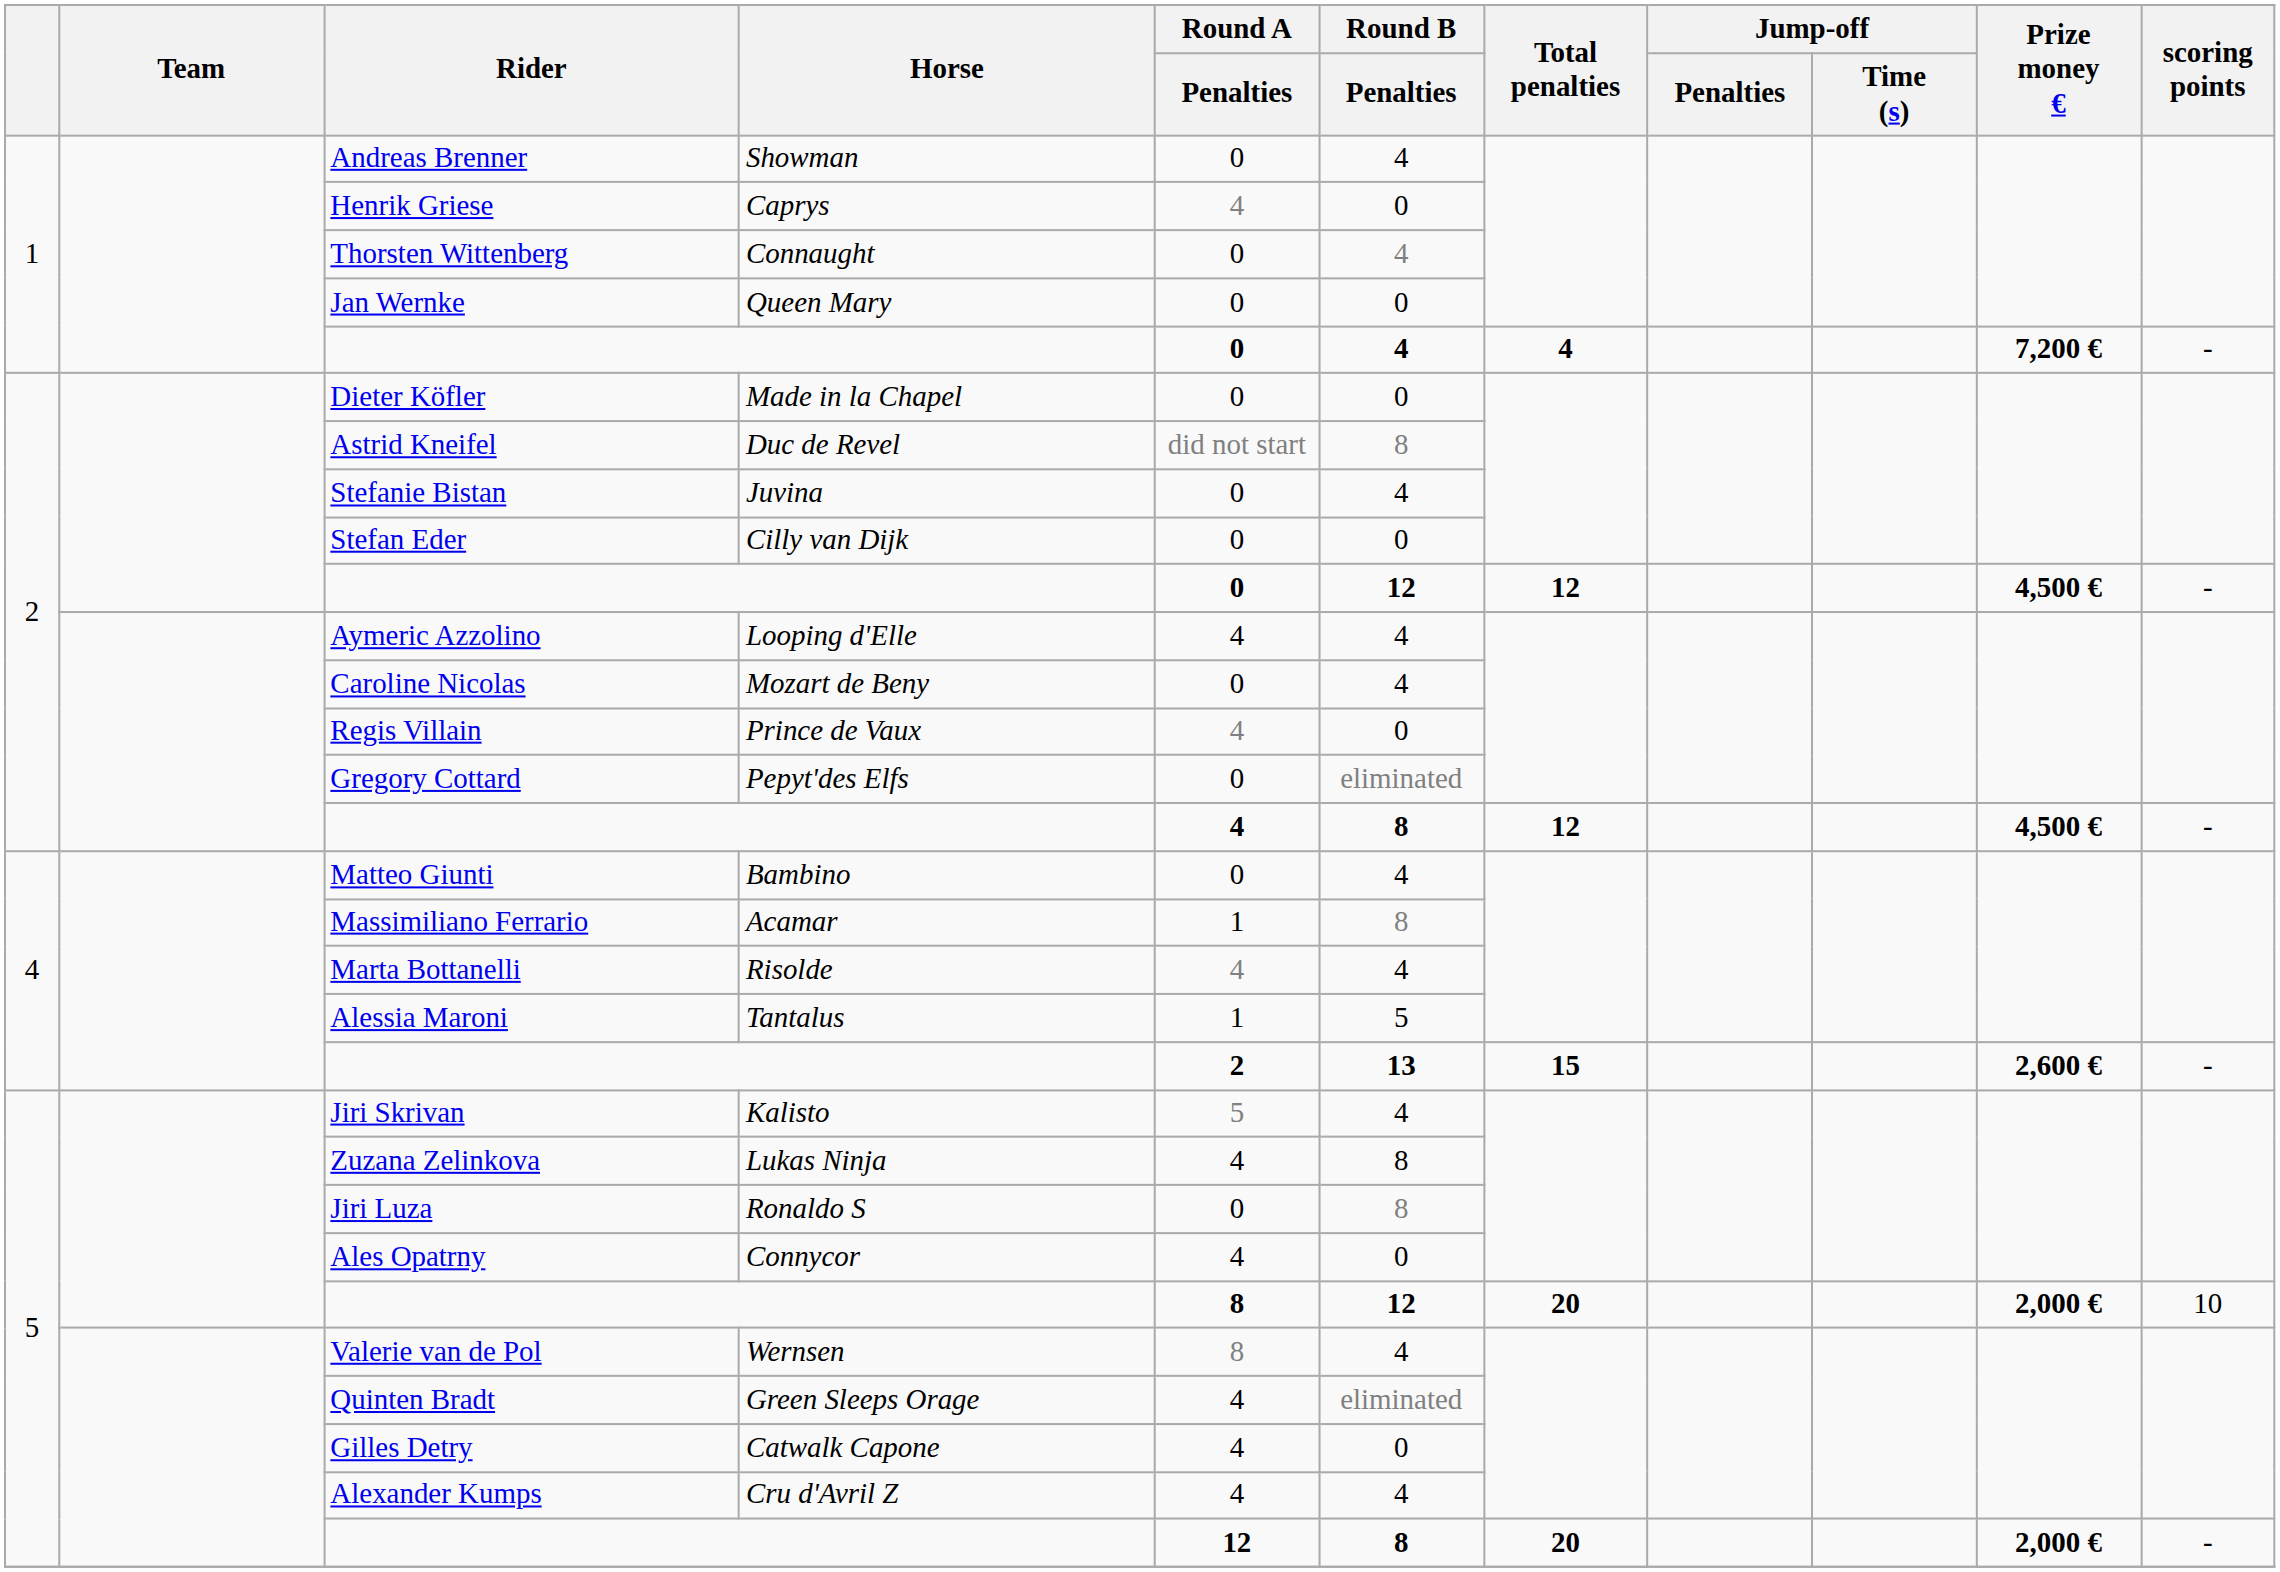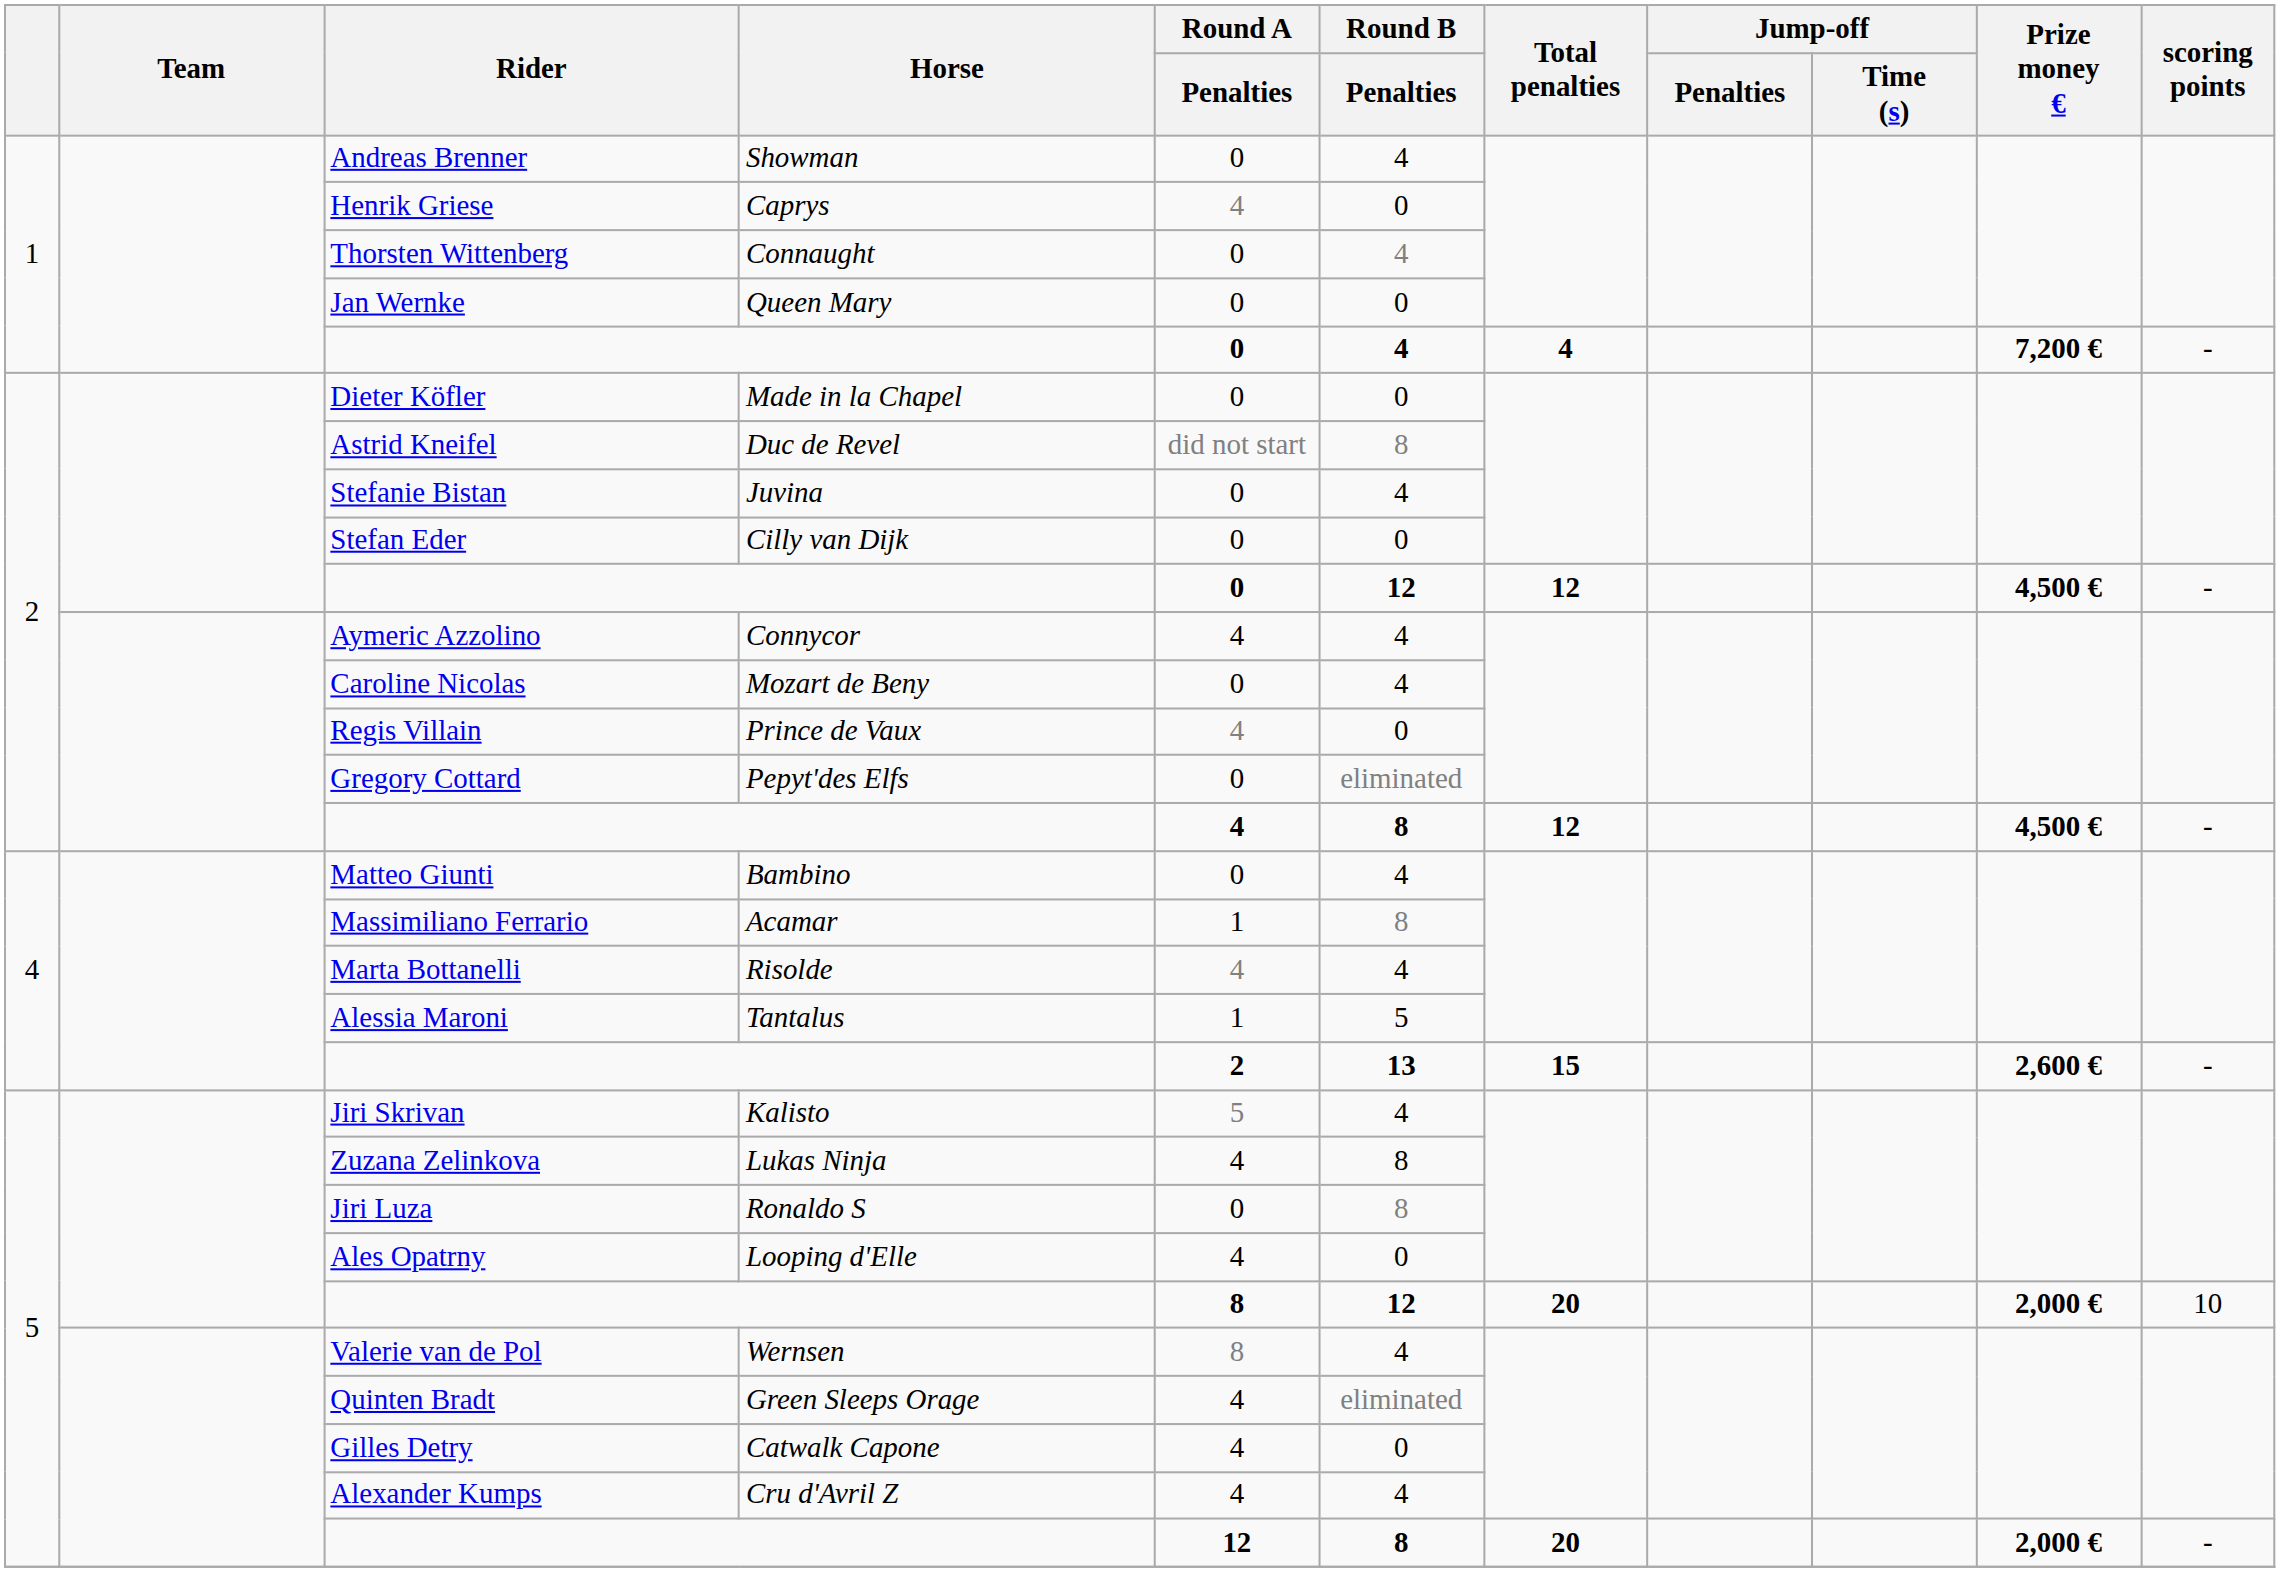Aymeric Azzolino | Horse: Looping d'Elle -> Connycor
Ales Opatrny | Horse: Connycor -> Looping d'Elle
